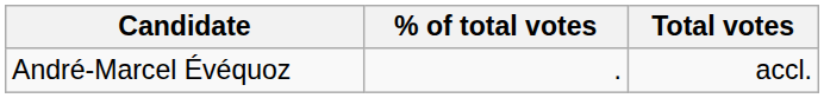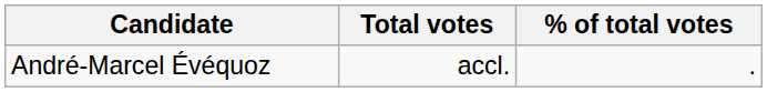columns swapped: Total votes <-> % of total votes
